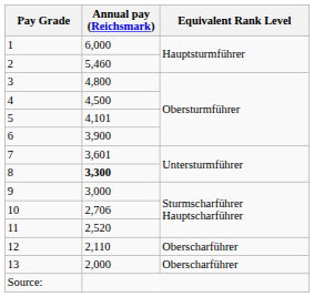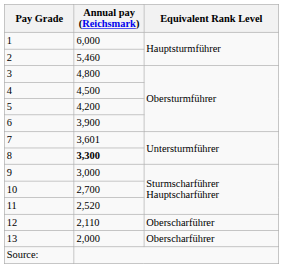5 | Annual pay (Reichsmark): 4,101 -> 4,200
10 | Annual pay (Reichsmark): 2,706 -> 2,700
